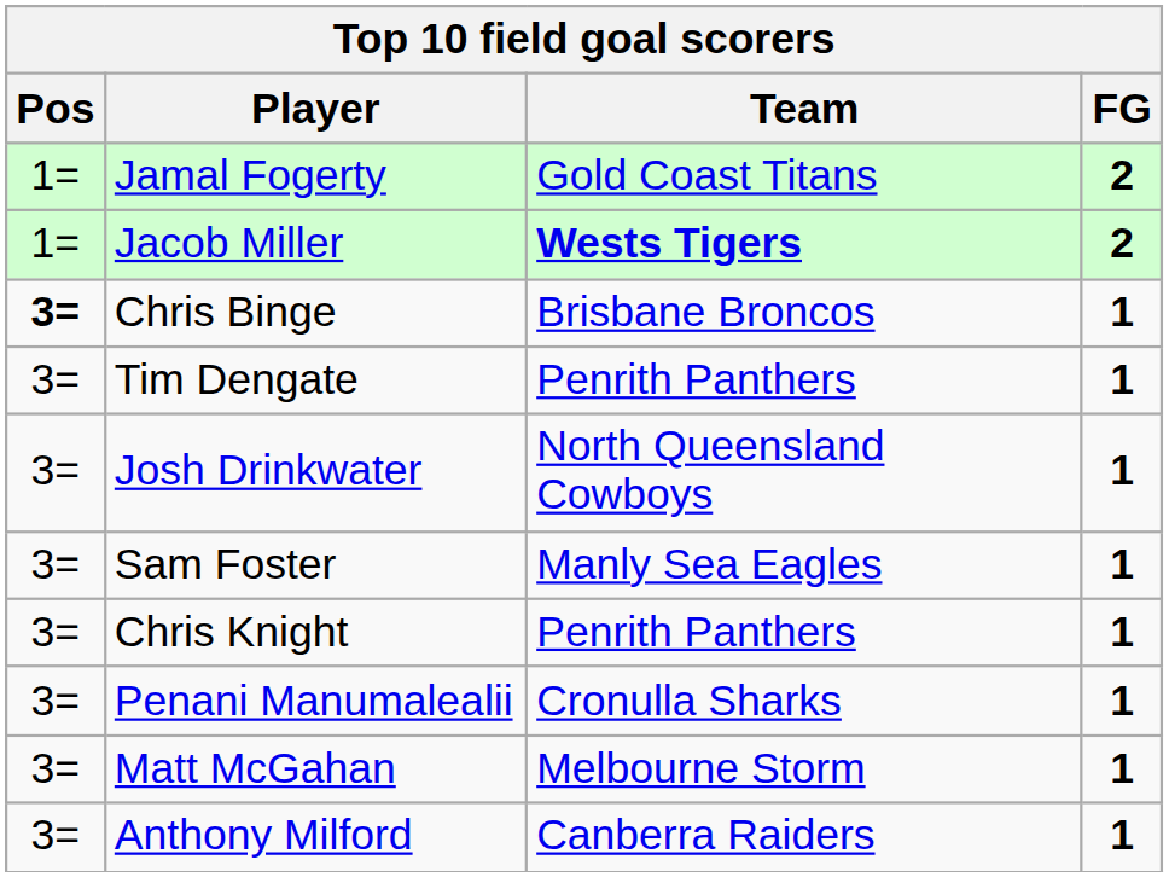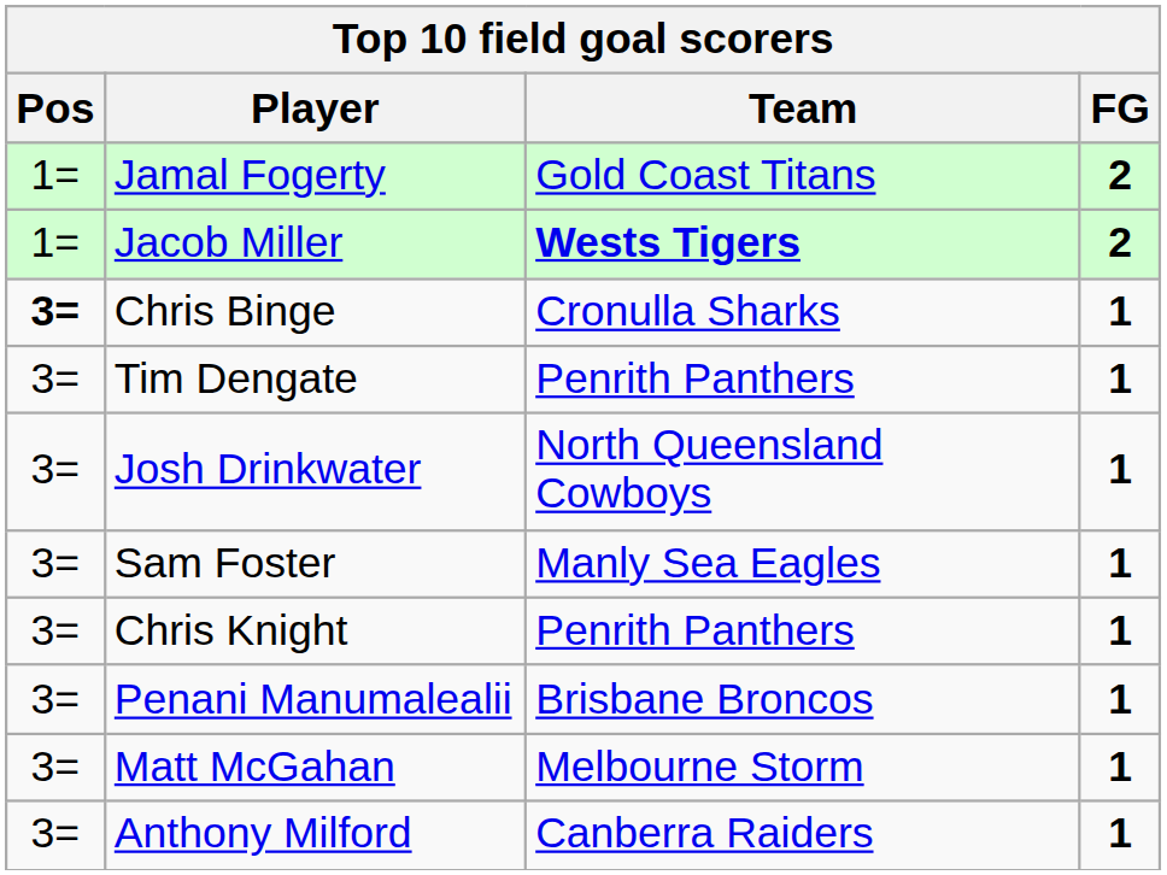Chris Binge | Team: Brisbane Broncos -> Cronulla Sharks
Penani Manumalealii | Team: Cronulla Sharks -> Brisbane Broncos
